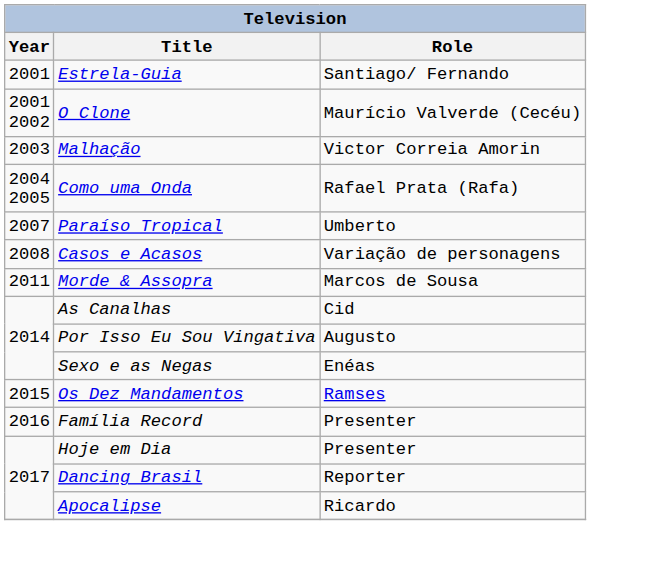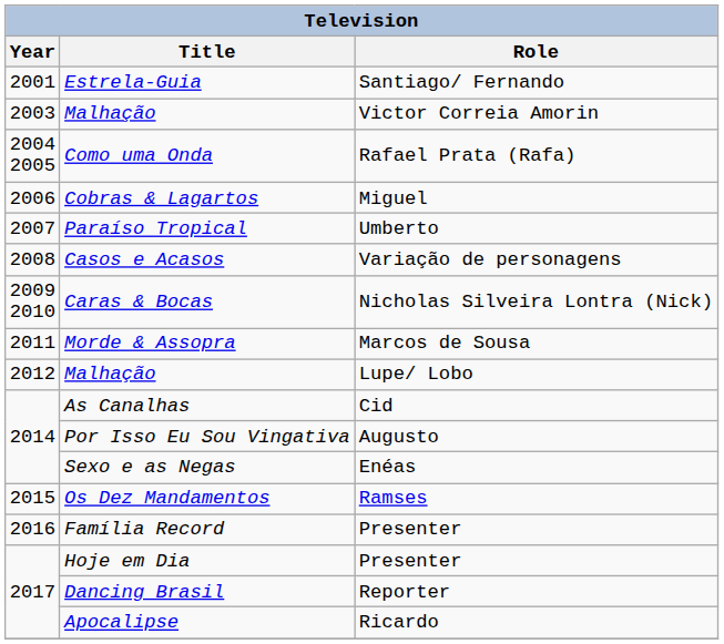- row: 2001 2002 | O Clone | Maurício Valverde (Cecéu)
+ row: 2006 | Cobras & Lagartos | Miguel
+ row: 2009 2010 | Caras & Bocas | Nicholas Silveira Lontra (Nick)
+ row: 2012 | Malhação | Lupe/ Lobo
